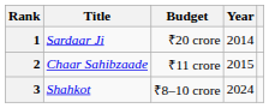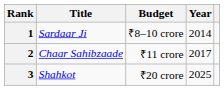1 | Budget: ₹20 crore -> ₹8–10 crore
2 | Year: 2015 -> 2017
3 | Budget: ₹8–10 crore -> ₹20 crore
3 | Year: 2024 -> 2025
